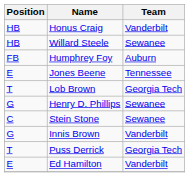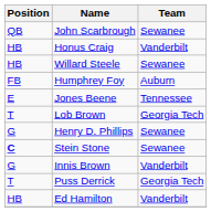+ row: QB | John Scarbrough | Sewanee
Stein Stone | Position: normal -> bold
Ed Hamilton | Position: E -> HB
